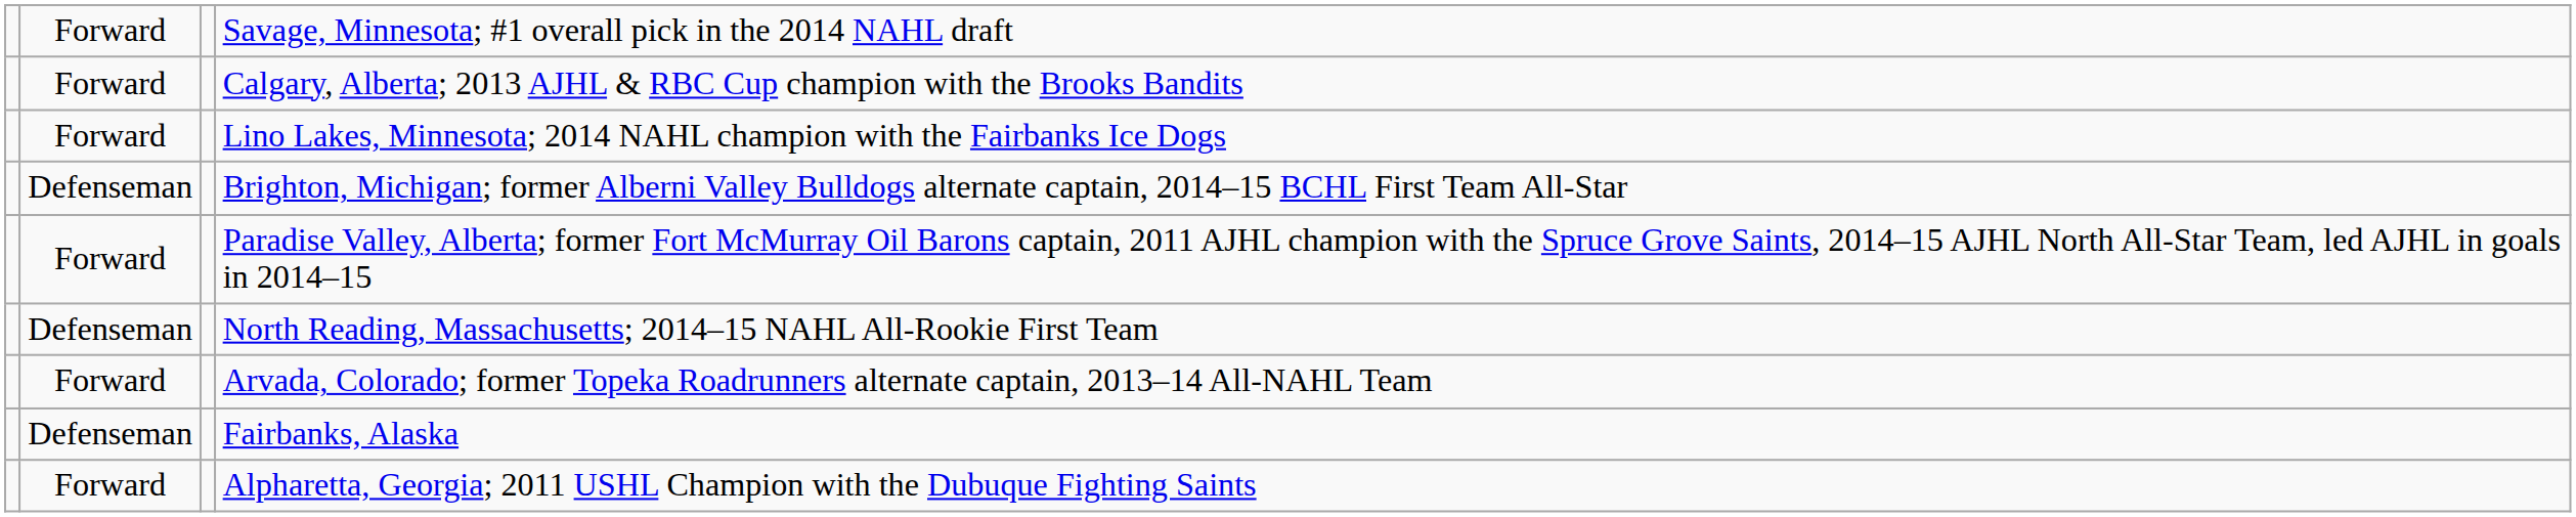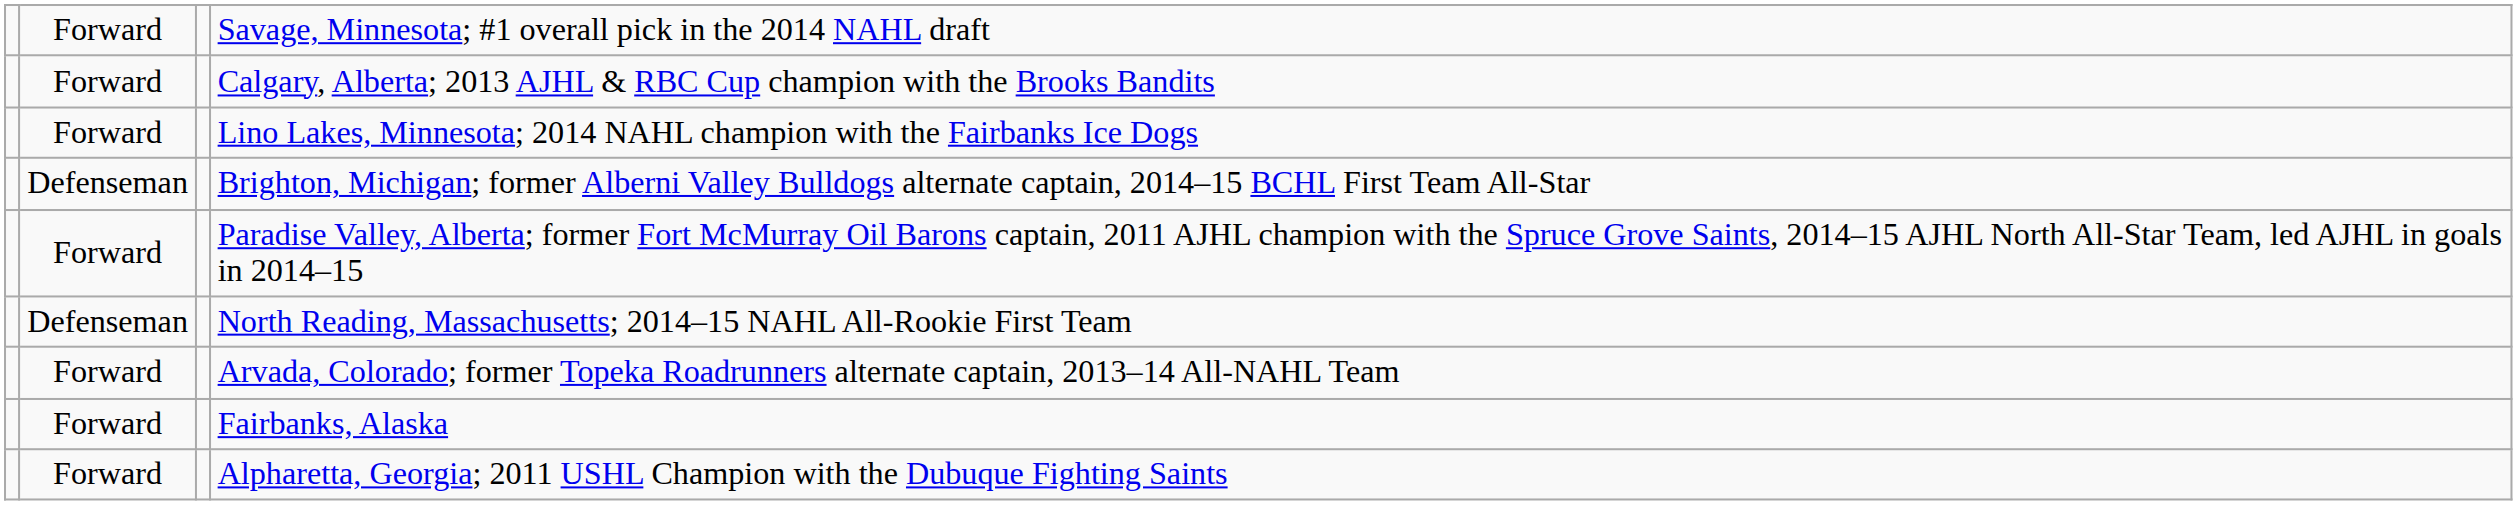Fairbanks, Alaska | column 2: Defenseman -> Forward
